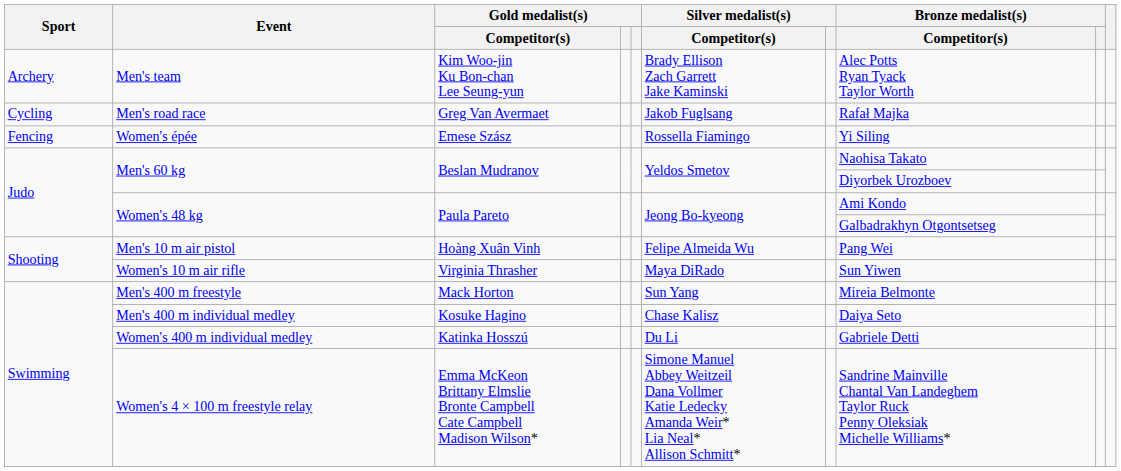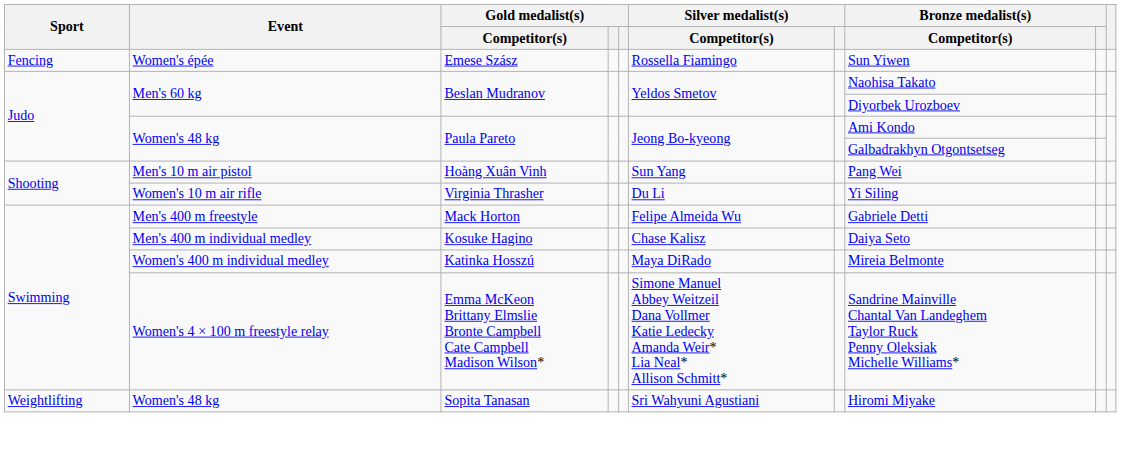- row: Archery | Men's team | Kim Woo-jin Ku Bon-chan Lee Seung-yun | Brady Ellison Zach Garrett Jake Kaminski | Alec Potts Ryan Tyack Taylor Worth
- row: Cycling | Men's road race | Greg Van Avermaet | Jakob Fuglsang | Rafał Majka
Emese Szász | Bronze medalist(s) / Competitor(s): Yi Siling -> Sun Yiwen
Hoàng Xuân Vinh | Silver medalist(s) / Competitor(s): Felipe Almeida Wu -> Sun Yang
Virginia Thrasher | Silver medalist(s) / Competitor(s): Maya DiRado -> Du Li
Virginia Thrasher | Bronze medalist(s) / Competitor(s): Sun Yiwen -> Yi Siling
Mack Horton | Silver medalist(s) / Competitor(s): Sun Yang -> Felipe Almeida Wu
Mack Horton | Bronze medalist(s) / Competitor(s): Mireia Belmonte -> Gabriele Detti
Katinka Hosszú | Silver medalist(s) / Competitor(s): Du Li -> Maya DiRado
Katinka Hosszú | Bronze medalist(s) / Competitor(s): Gabriele Detti -> Mireia Belmonte
+ row: Weightlifting | Women's 48 kg | Sopita Tanasan | Sri Wahyuni Agustiani | Hiromi Miyake
